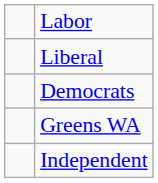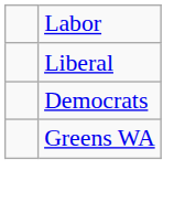- row: Independent
